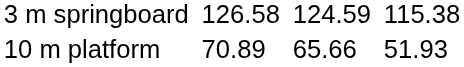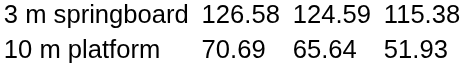10 m platform | column 3: 70.89 -> 70.69
10 m platform | column 5: 65.66 -> 65.64
